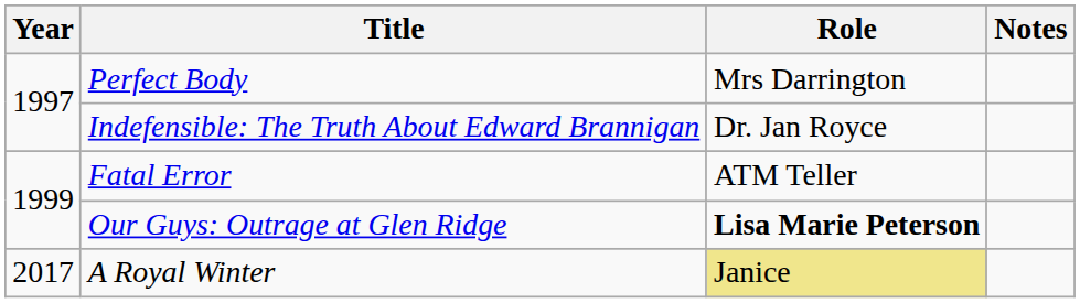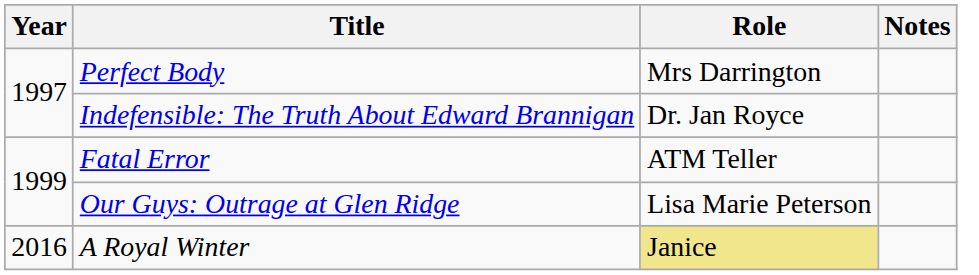Our Guys: Outrage at Glen Ridge | Role: bold -> normal
A Royal Winter | Year: 2017 -> 2016
